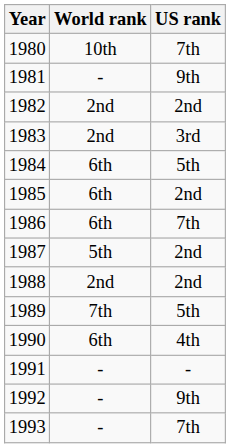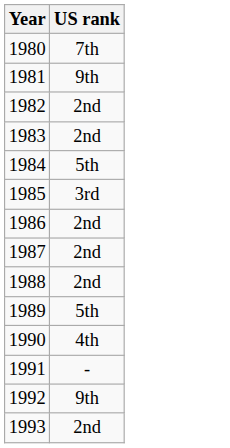- column: World rank | 10th | - | 2nd | 2nd | 6th | 6th | 6th | 5th | 2nd | 7th | 6th | - | - | -
1983 | US rank: 3rd -> 2nd
1985 | US rank: 2nd -> 3rd
1986 | US rank: 7th -> 2nd
1993 | US rank: 7th -> 2nd
